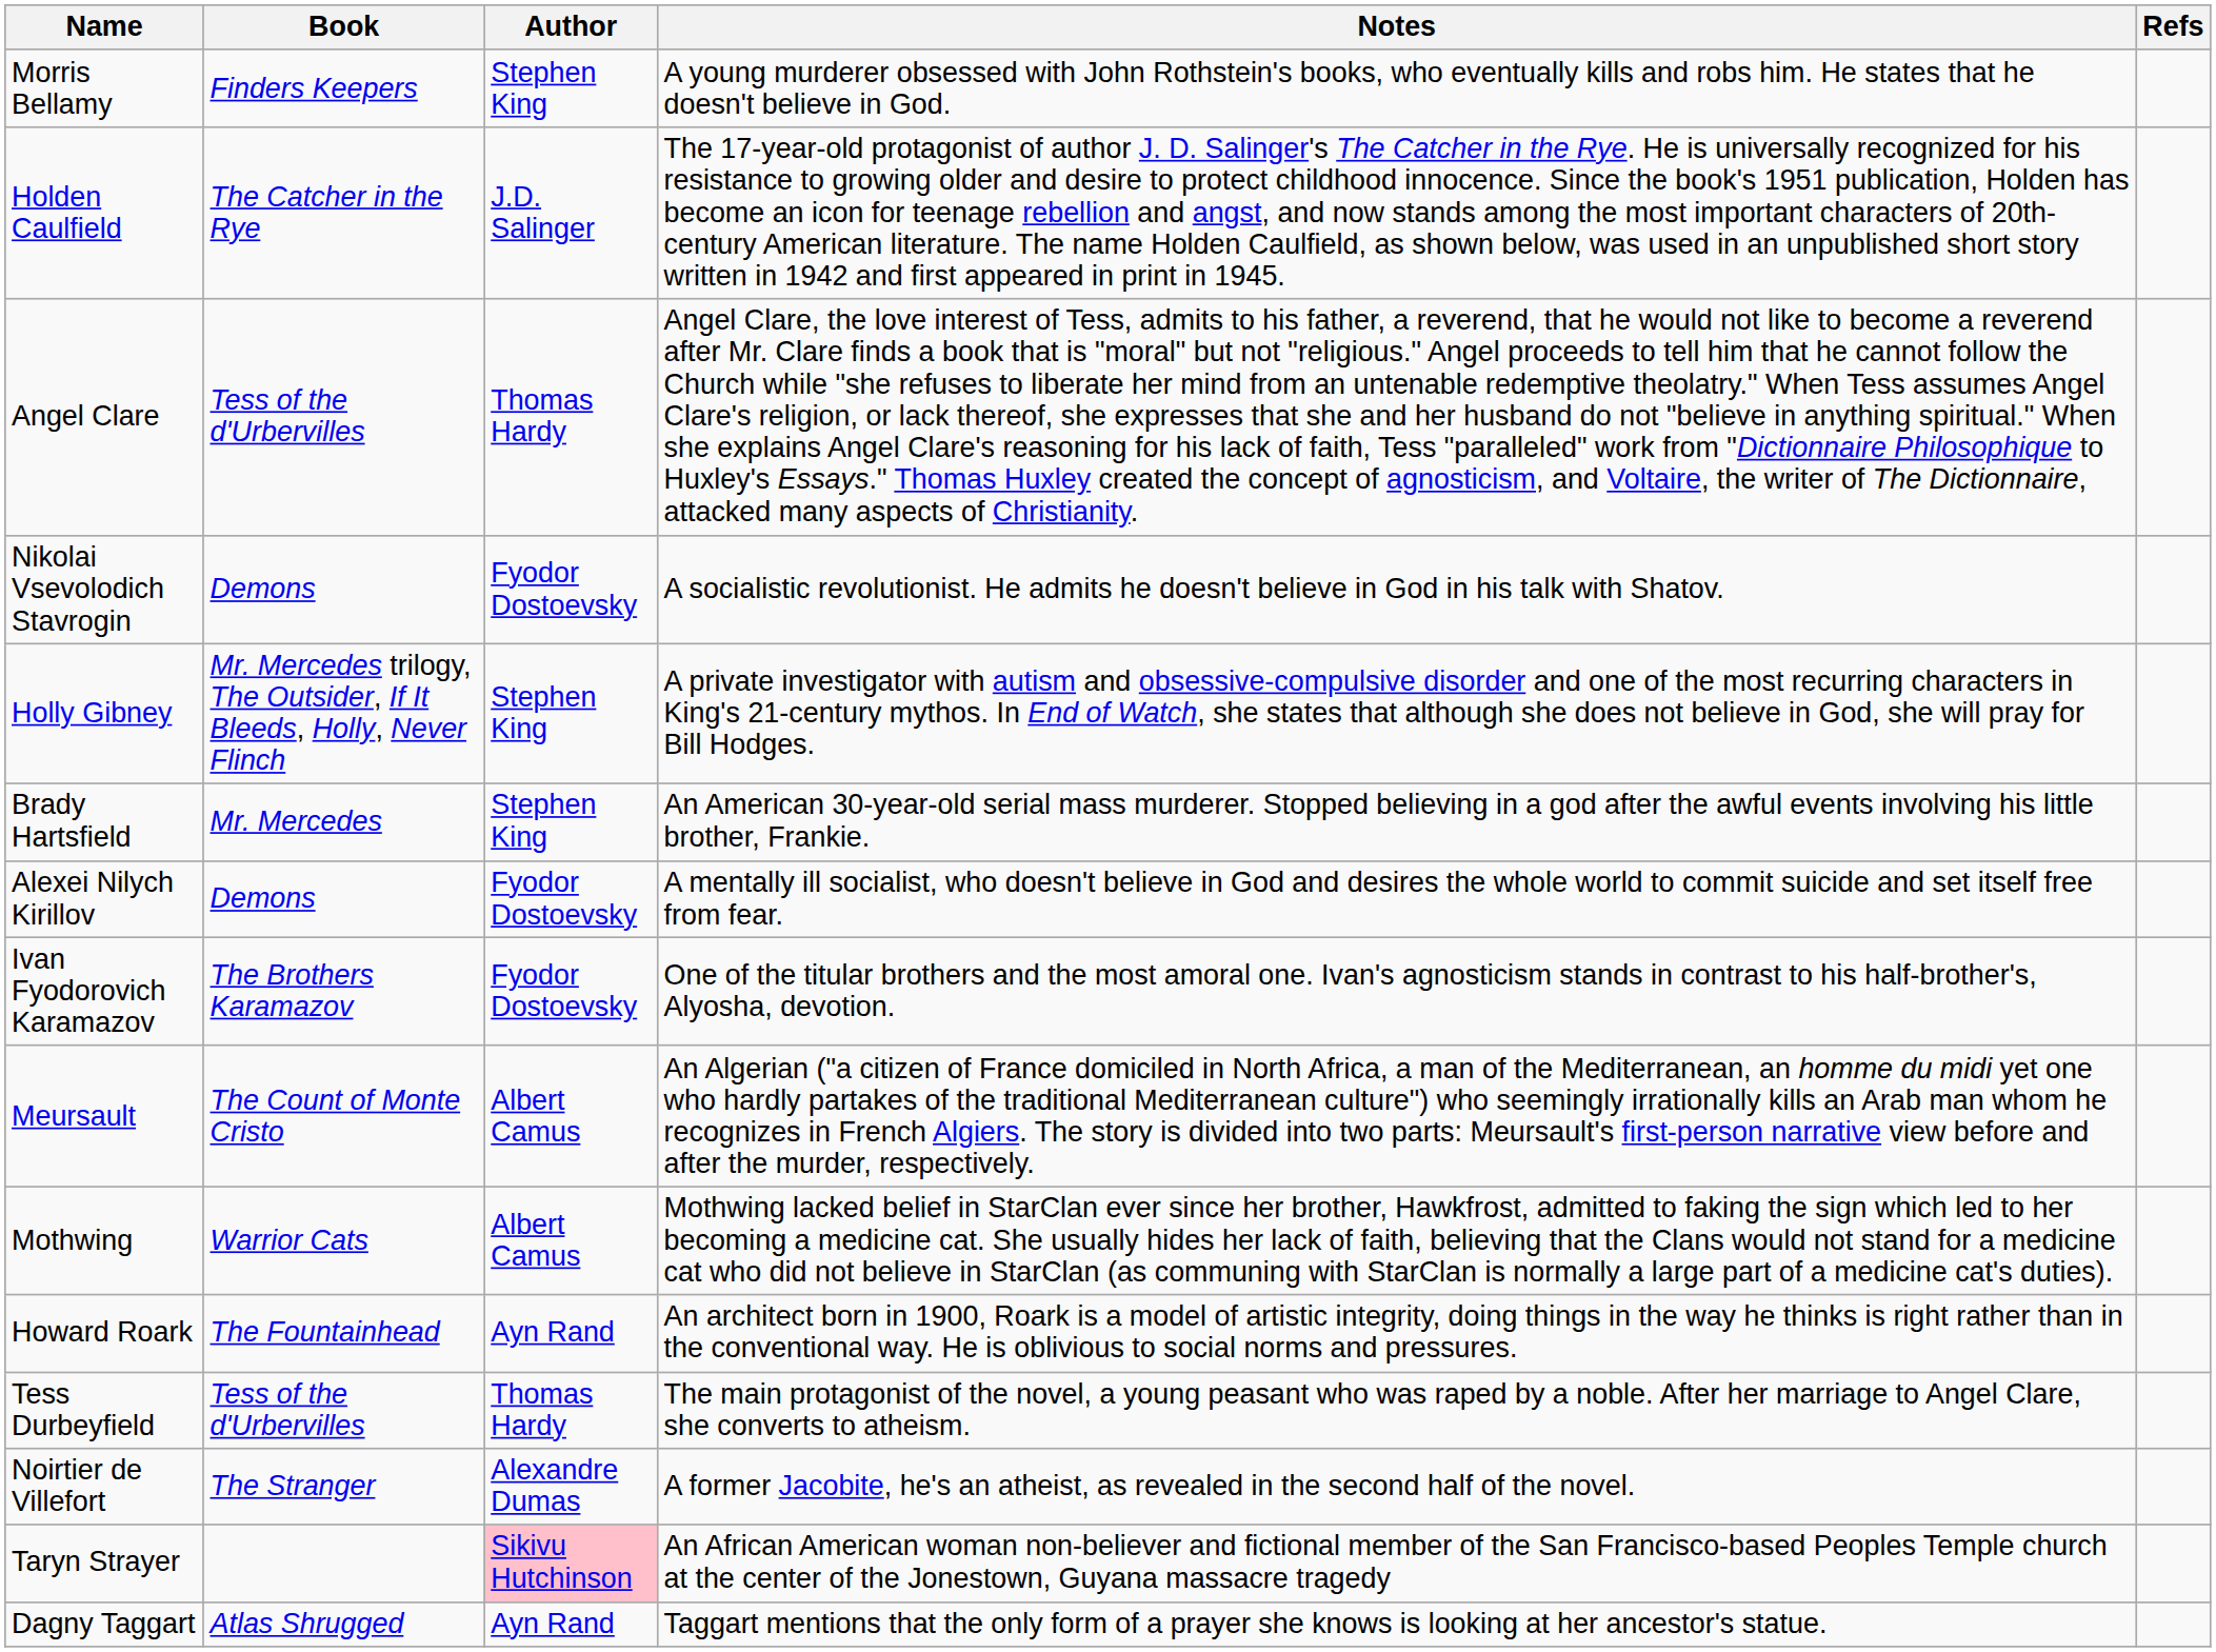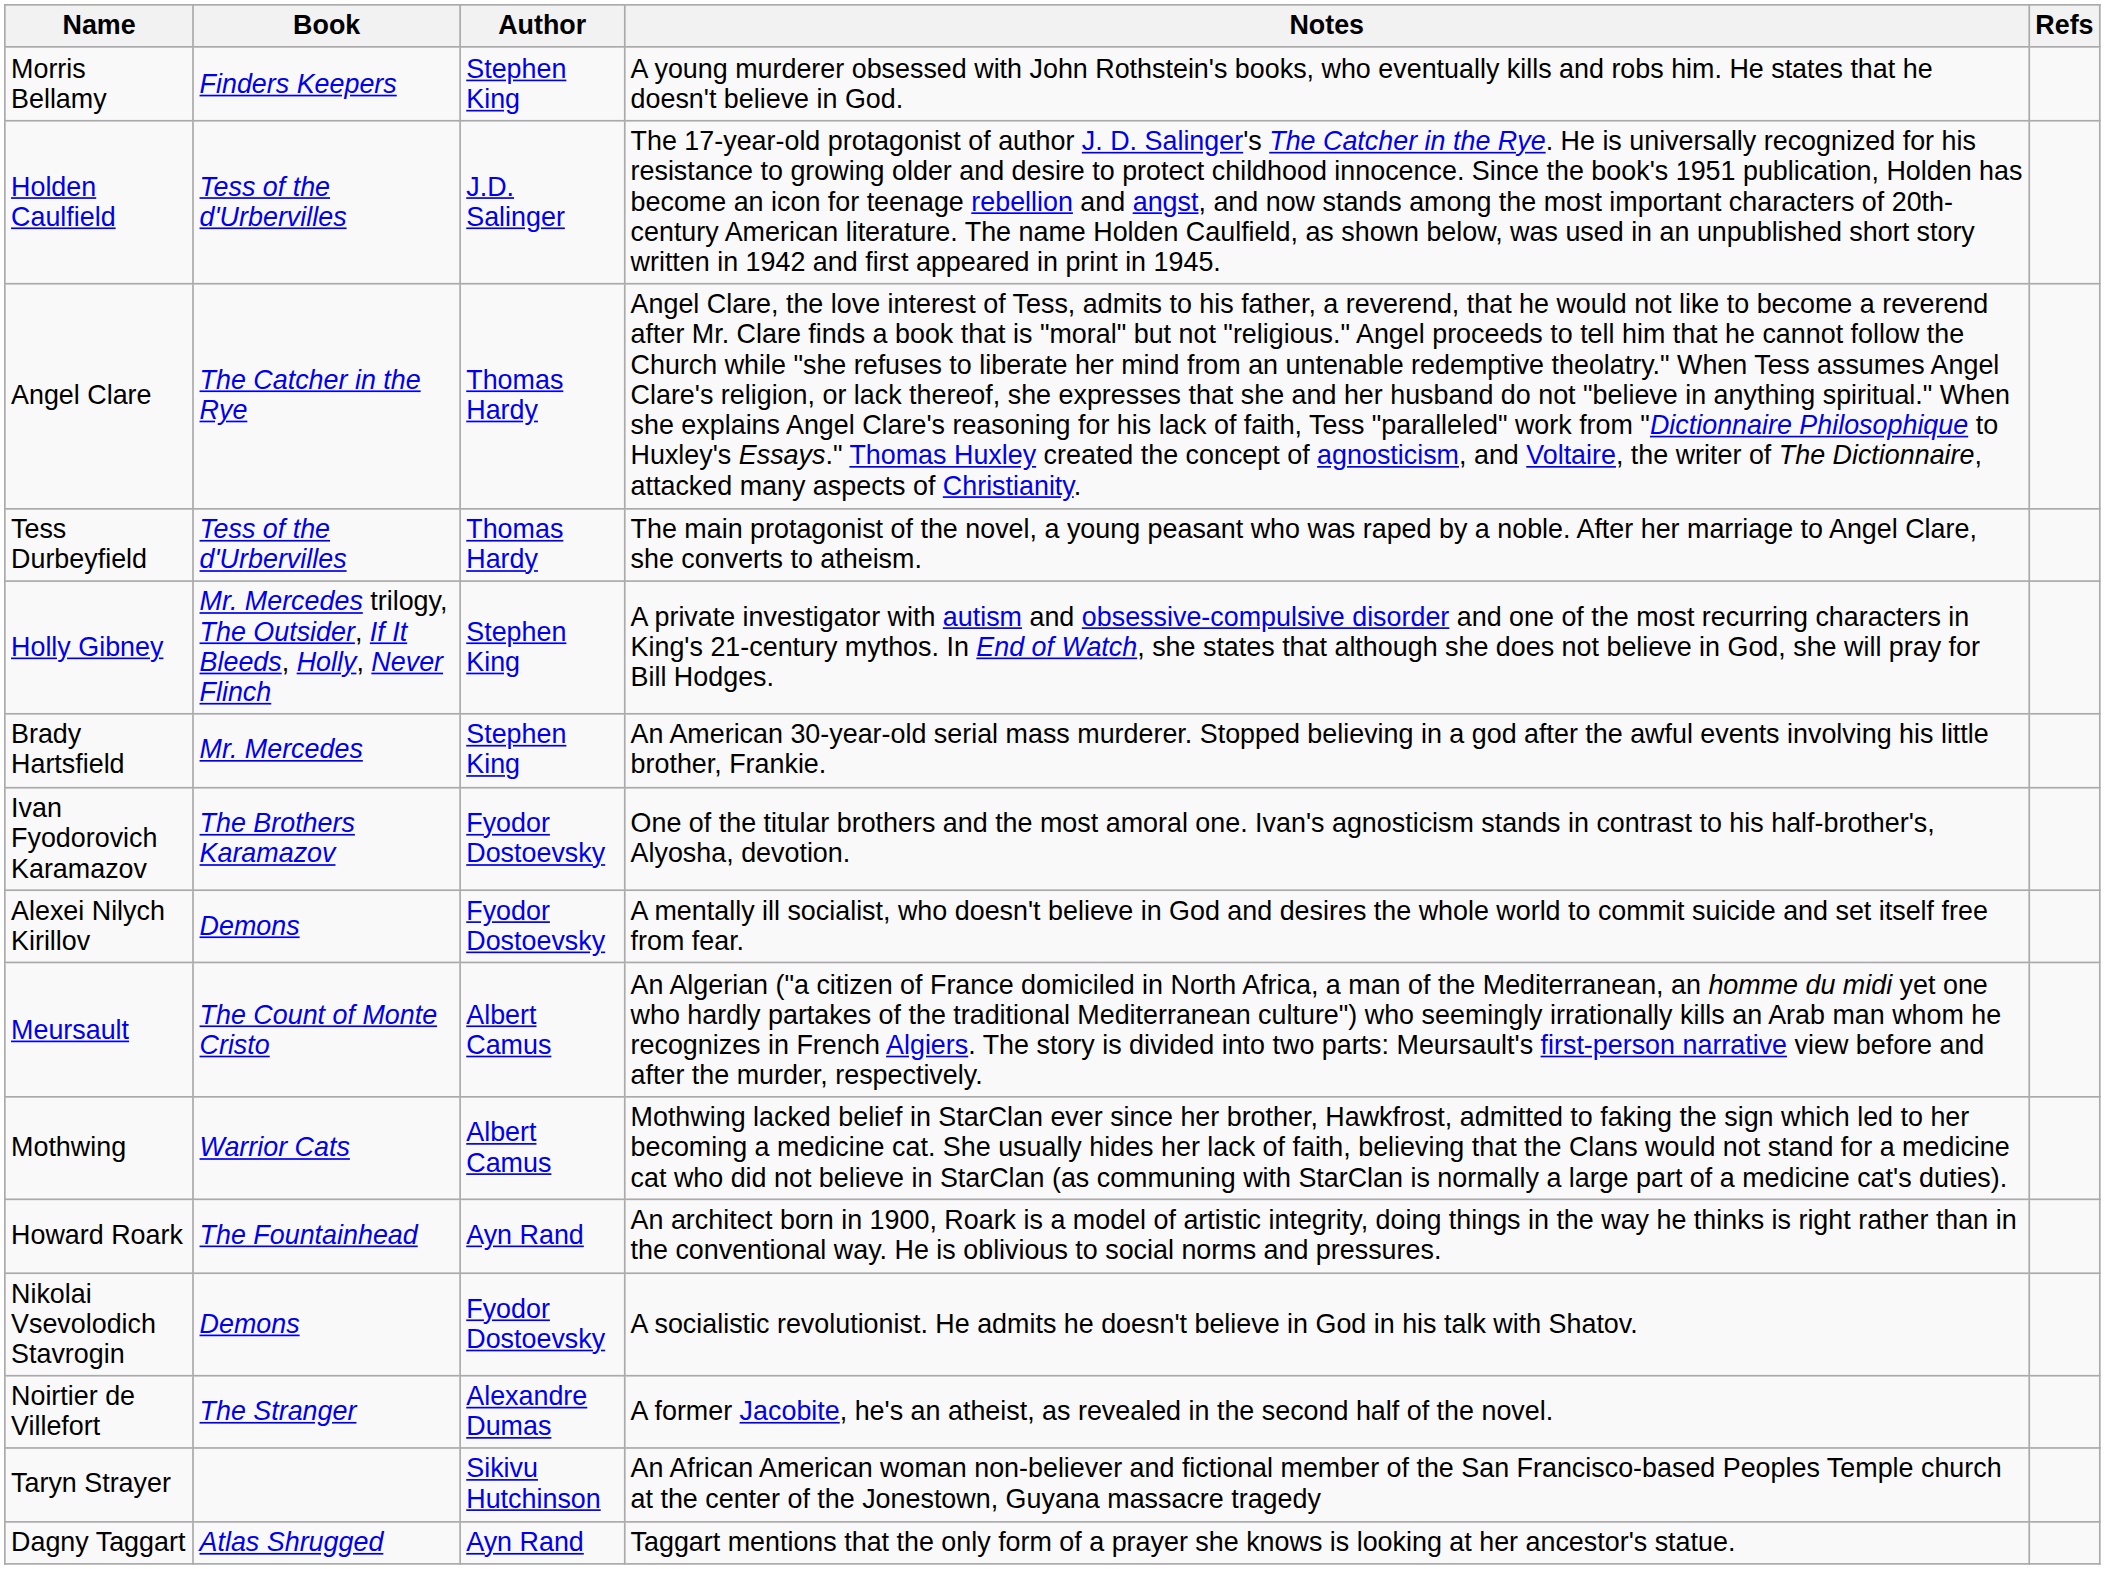Holden Caulfield | Book: The Catcher in the Rye -> Tess of the d'Urbervilles
Angel Clare | Book: Tess of the d'Urbervilles -> The Catcher in the Rye
rows swapped: Tess Durbeyfield <-> Nikolai Vsevolodich Stavrogin
rows swapped: Ivan Fyodorovich Karamazov <-> Alexei Nilych Kirillov
Taryn Strayer | Author: pink background -> no background
